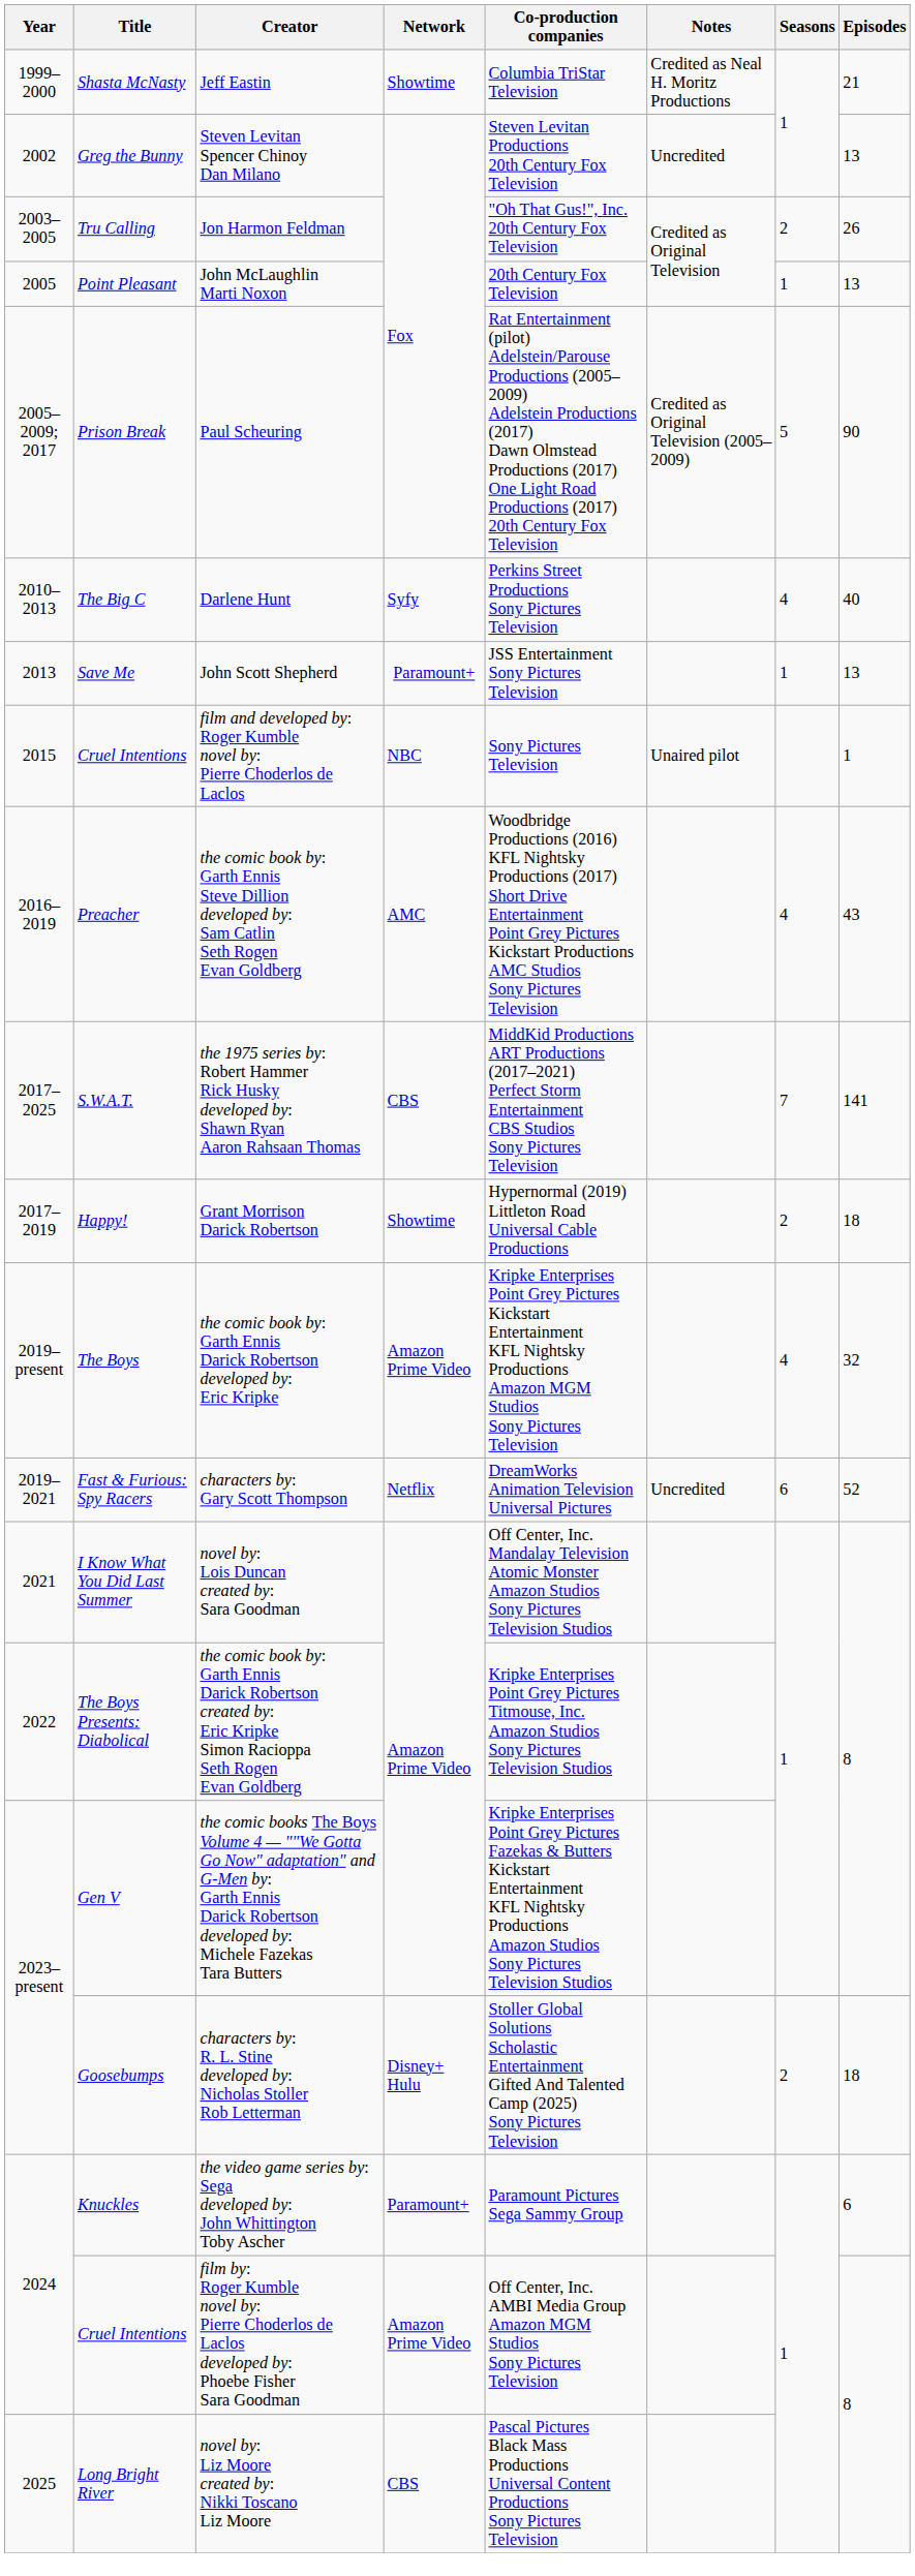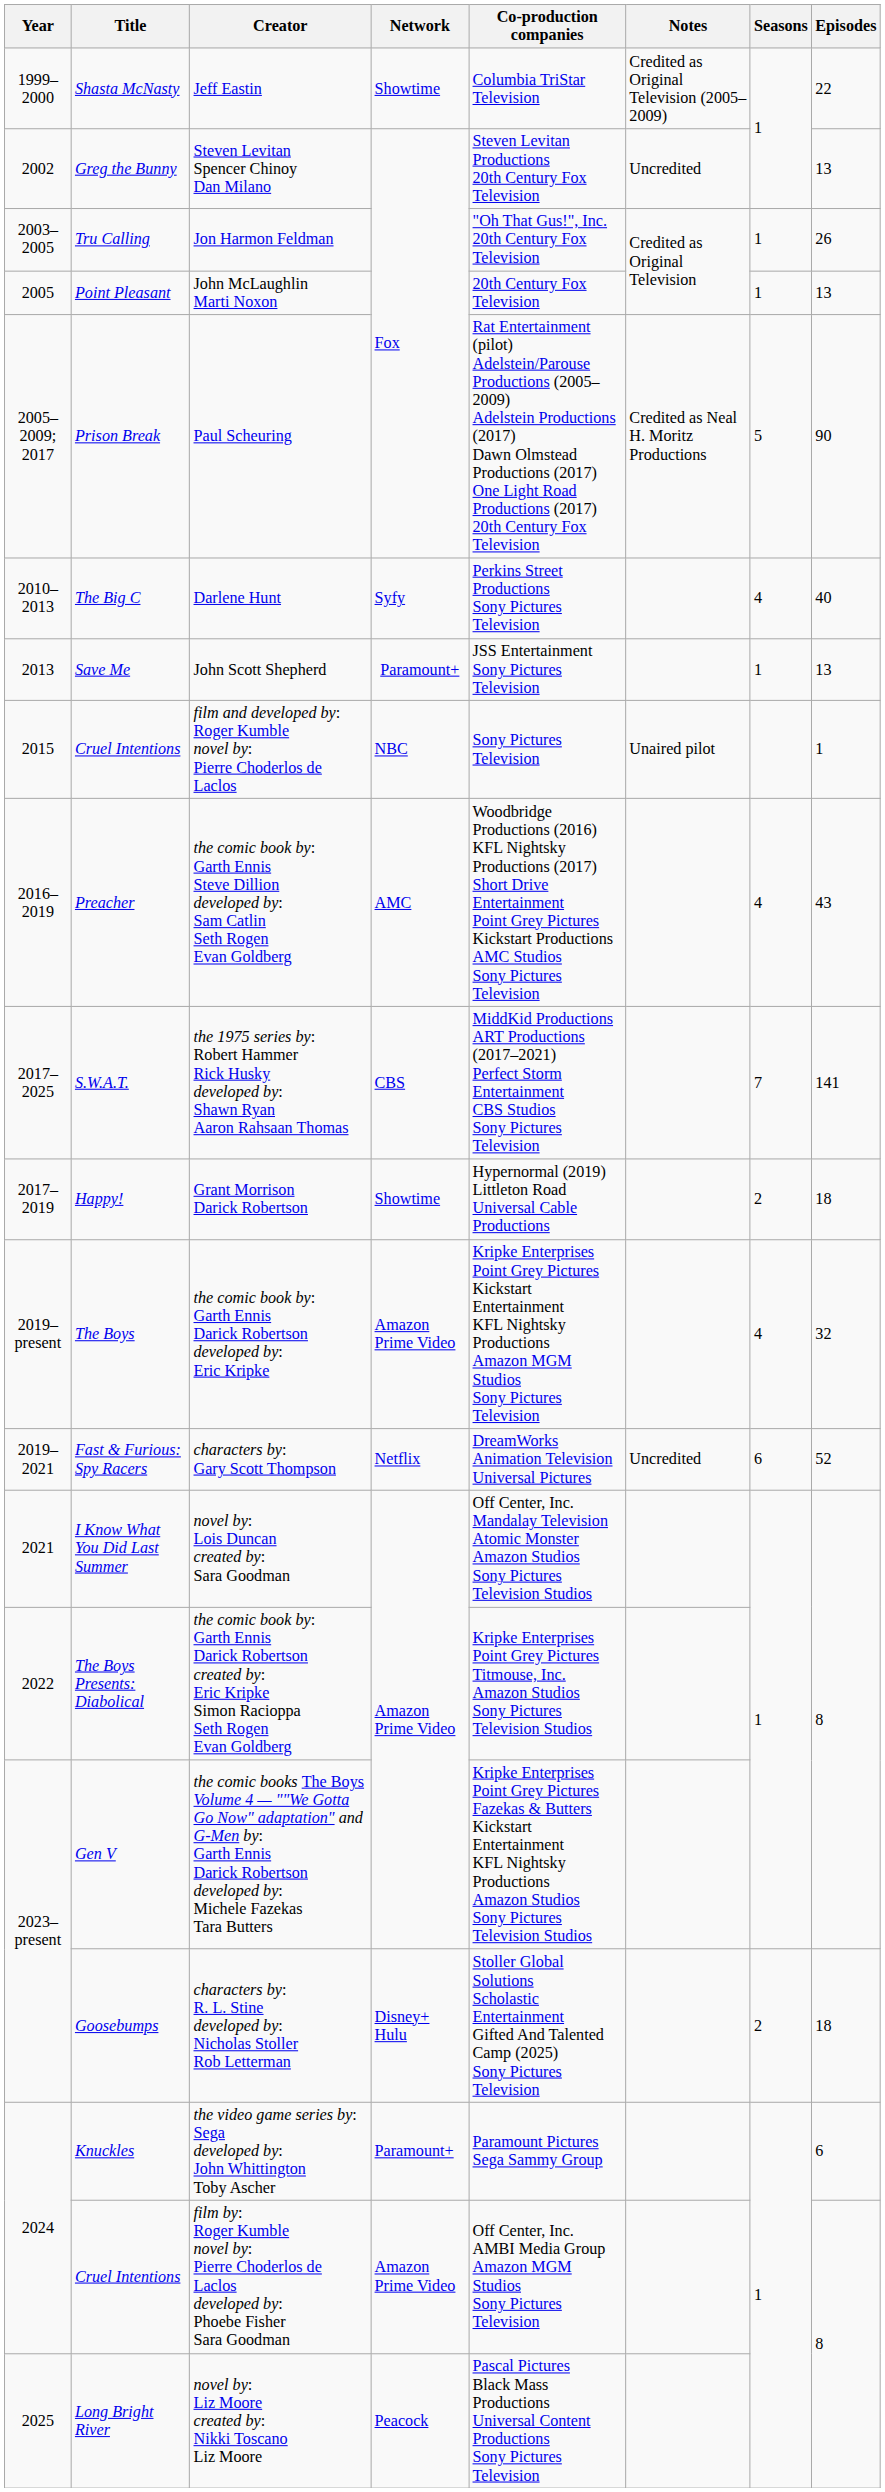Jeff Eastin | Notes: Credited as Neal H. Moritz Productions -> Credited as Original Television (2005–2009)
Jeff Eastin | Episodes: 21 -> 22
Jon Harmon Feldman | Seasons: 2 -> 1
Paul Scheuring | Notes: Credited as Original Television (2005–2009) -> Credited as Neal H. Moritz Productions
novel by: Liz Moore created by: Nikki Toscano Liz Moore | Network: CBS -> Peacock
